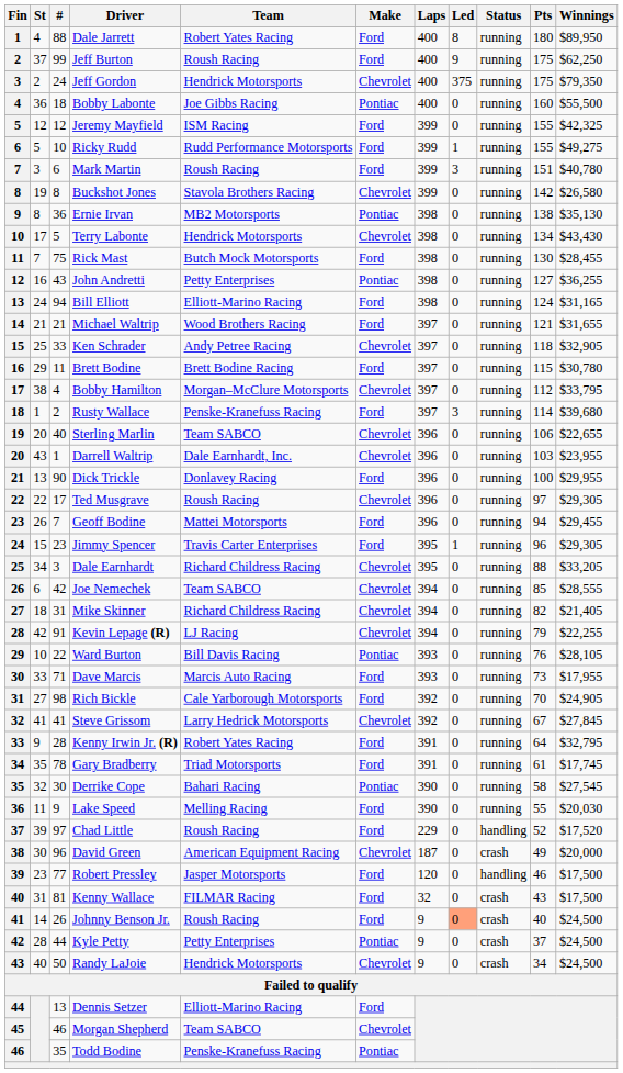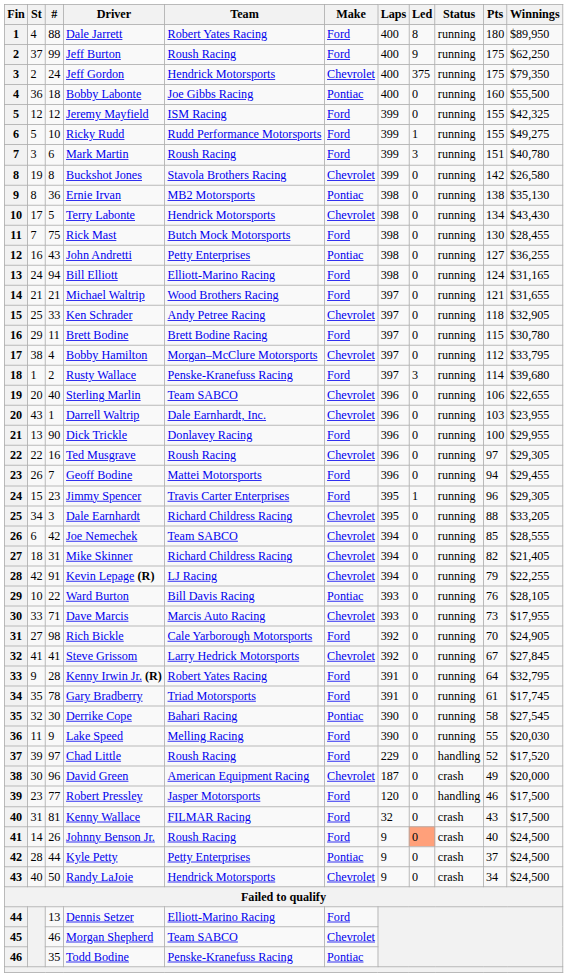Ted Musgrave | #: 17 -> 16
Dave Marcis | Make: Ford -> Chevrolet
